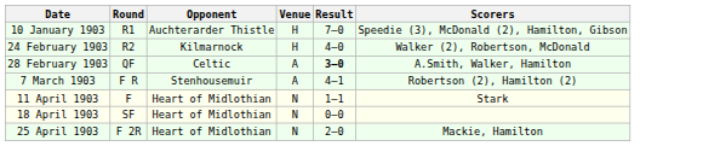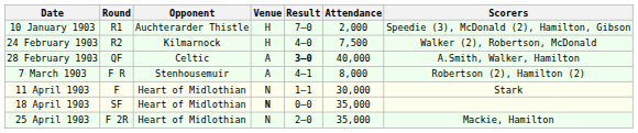+ column: Attendance | 2,000 | 7,500 | 40,000 | 8,000 | 30,000 | 35,000 | 35,000
18 April 1903 | Venue: normal -> bold
